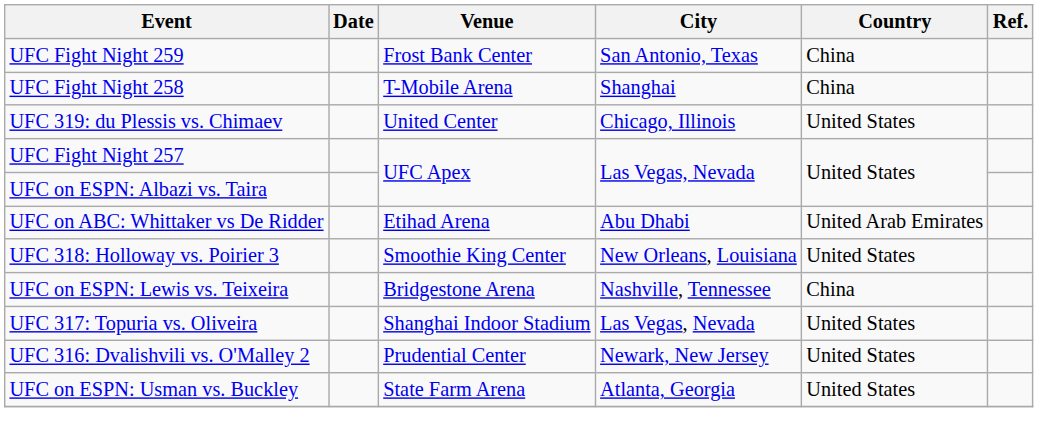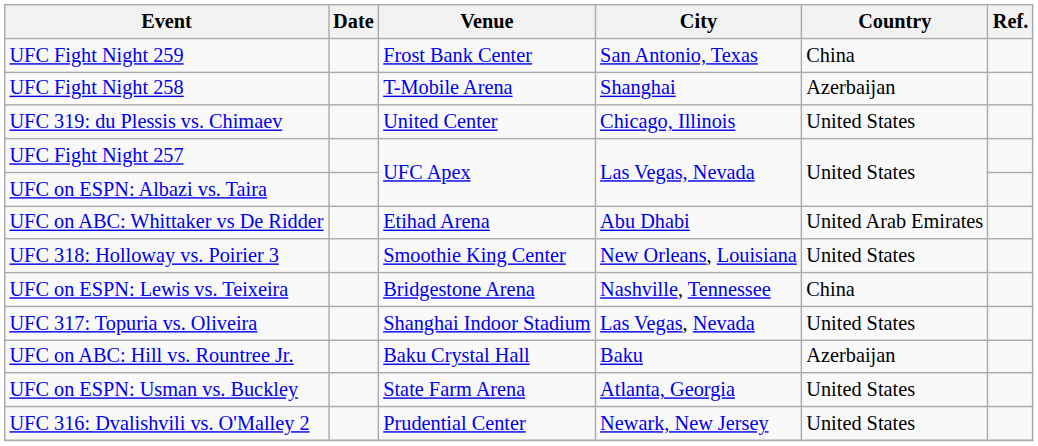UFC Fight Night 258 | Country: China -> Azerbaijan
+ row: UFC on ABC: Hill vs. Rountree Jr. | Baku Crystal Hall | Baku | Azerbaijan
rows swapped: UFC on ESPN: Usman vs. Buckley <-> UFC 316: Dvalishvili vs. O'Malley 2
